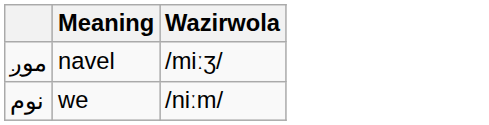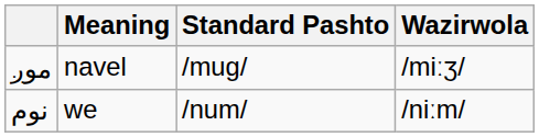+ column: Standard Pashto | /muɡ/ | /num/
